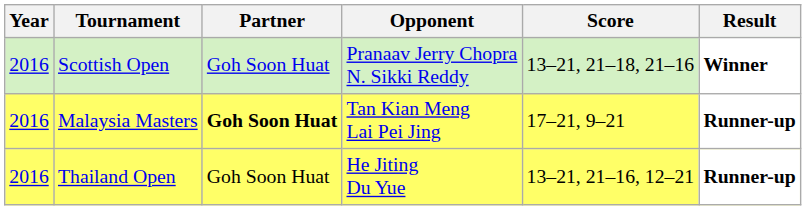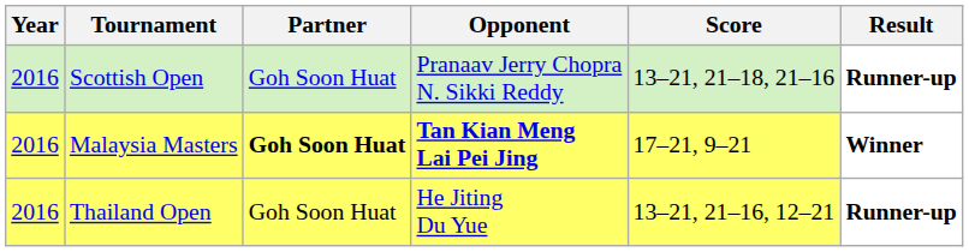Scottish Open | Result: Winner -> Runner-up
Malaysia Masters | Opponent: normal -> bold
Malaysia Masters | Result: Runner-up -> Winner
